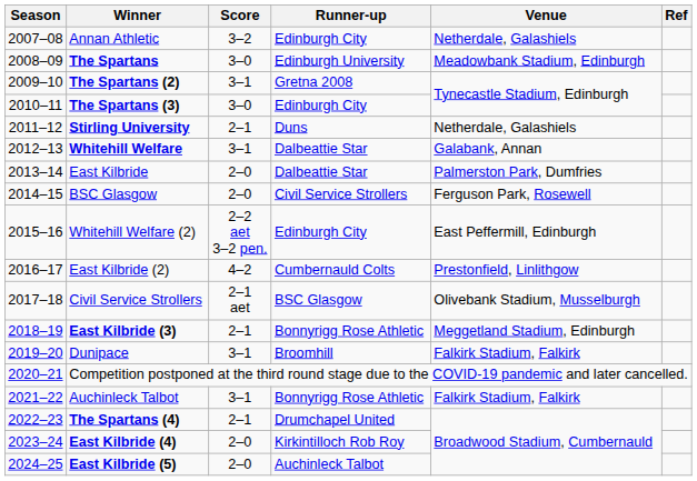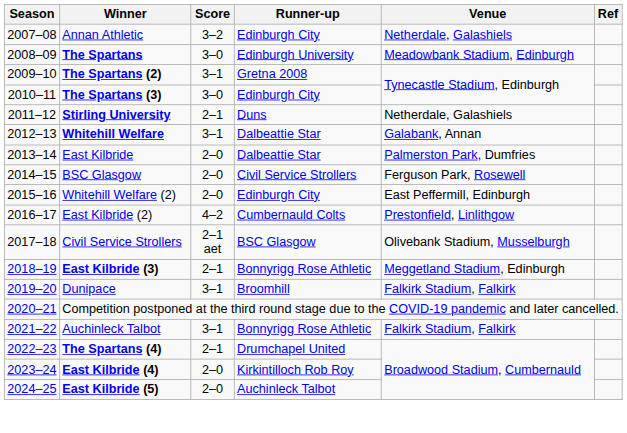Whitehill Welfare (2) | Score: 2–2 aet 3–2 pen. -> 2–0
